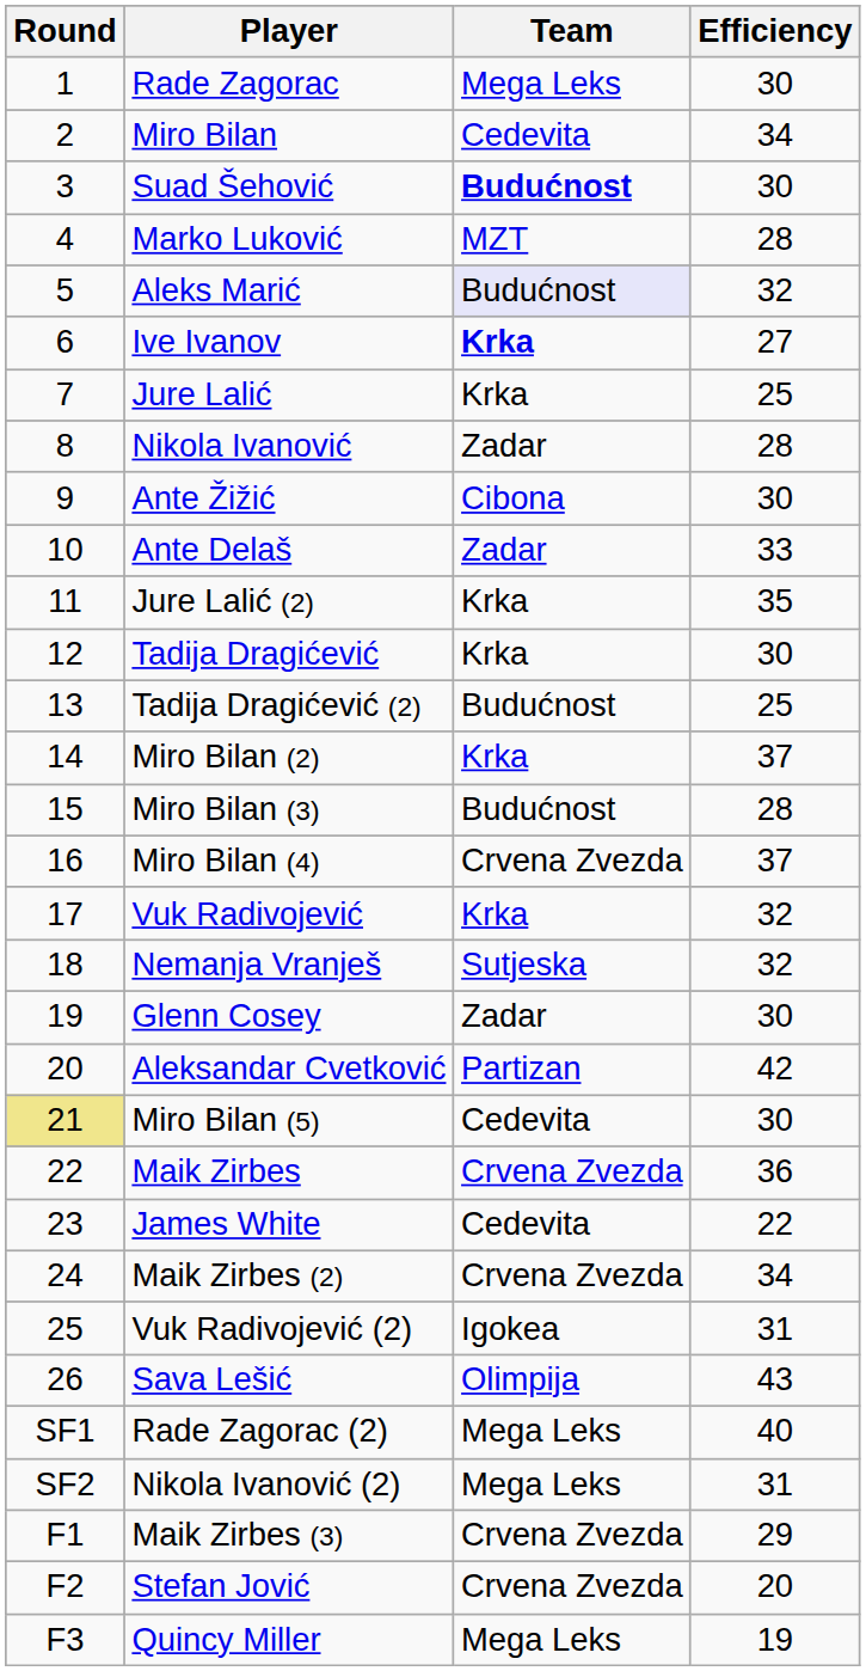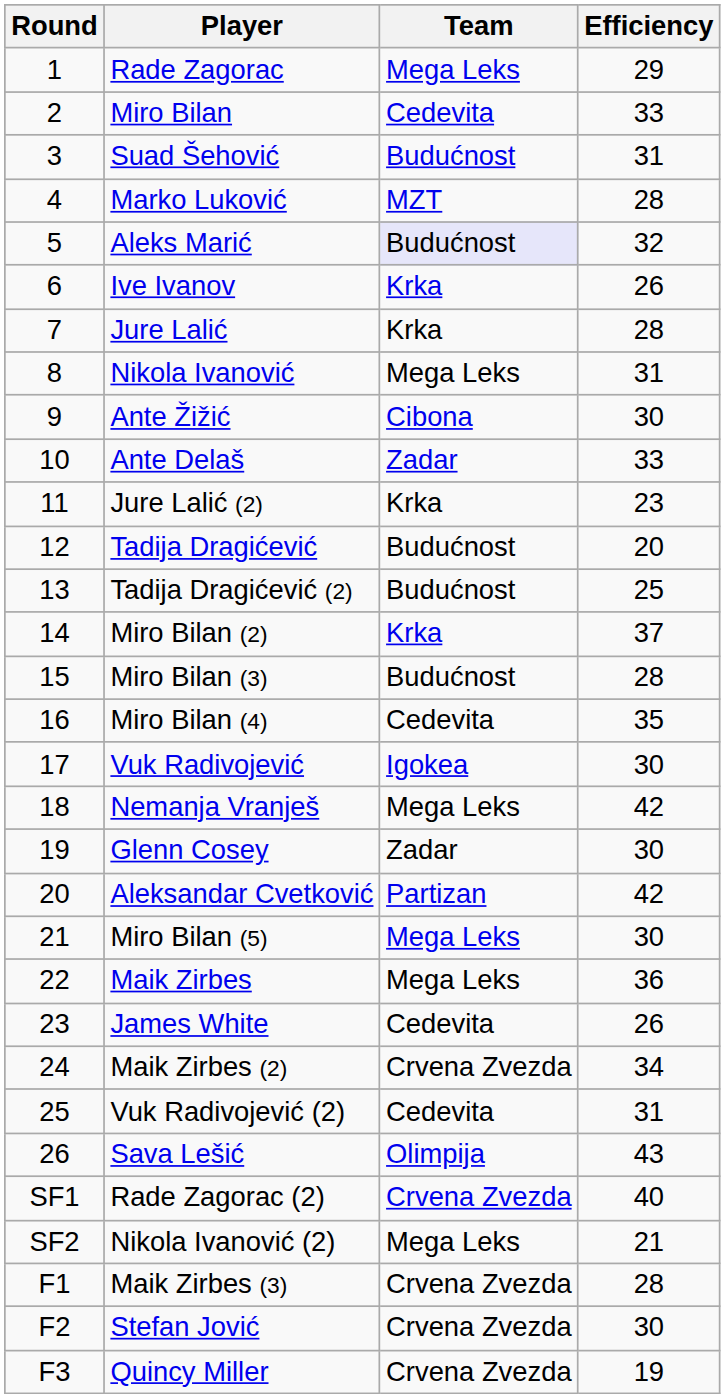Rade Zagorac | Efficiency: 30 -> 29
Miro Bilan | Efficiency: 34 -> 33
Suad Šehović | Team: bold -> normal
Suad Šehović | Efficiency: 30 -> 31
Ive Ivanov | Team: bold -> normal
Ive Ivanov | Efficiency: 27 -> 26
Jure Lalić | Efficiency: 25 -> 28
Nikola Ivanović | Team: Zadar -> Mega Leks
Nikola Ivanović | Efficiency: 28 -> 31
Jure Lalić (2) | Efficiency: 35 -> 23
Tadija Dragićević | Team: Krka -> Budućnost
Tadija Dragićević | Efficiency: 30 -> 20
Miro Bilan (4) | Team: Crvena Zvezda -> Cedevita
Miro Bilan (4) | Efficiency: 37 -> 35
Vuk Radivojević | Team: Krka -> Igokea
Vuk Radivojević | Efficiency: 32 -> 30
Nemanja Vranješ | Team: Sutjeska -> Mega Leks
Nemanja Vranješ | Efficiency: 32 -> 42
Miro Bilan (5) | Round: khaki background -> no background
Miro Bilan (5) | Team: Cedevita -> Mega Leks
Maik Zirbes | Team: Crvena Zvezda -> Mega Leks
James White | Efficiency: 22 -> 26
Vuk Radivojević (2) | Team: Igokea -> Cedevita
Rade Zagorac (2) | Team: Mega Leks -> Crvena Zvezda
Nikola Ivanović (2) | Efficiency: 31 -> 21
Maik Zirbes (3) | Efficiency: 29 -> 28
Stefan Jović | Efficiency: 20 -> 30
Quincy Miller | Team: Mega Leks -> Crvena Zvezda
